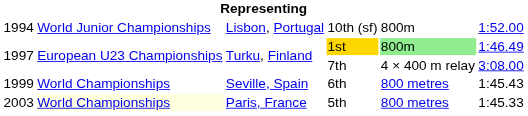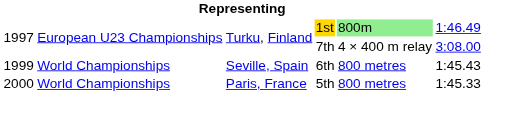- row: 1994 | World Junior Championships | Lisbon, Portugal | 10th (sf) | 800m | 1:52.00
5th | column 1: 2003 -> 2000
5th | column 2: lightyellow background -> no background
